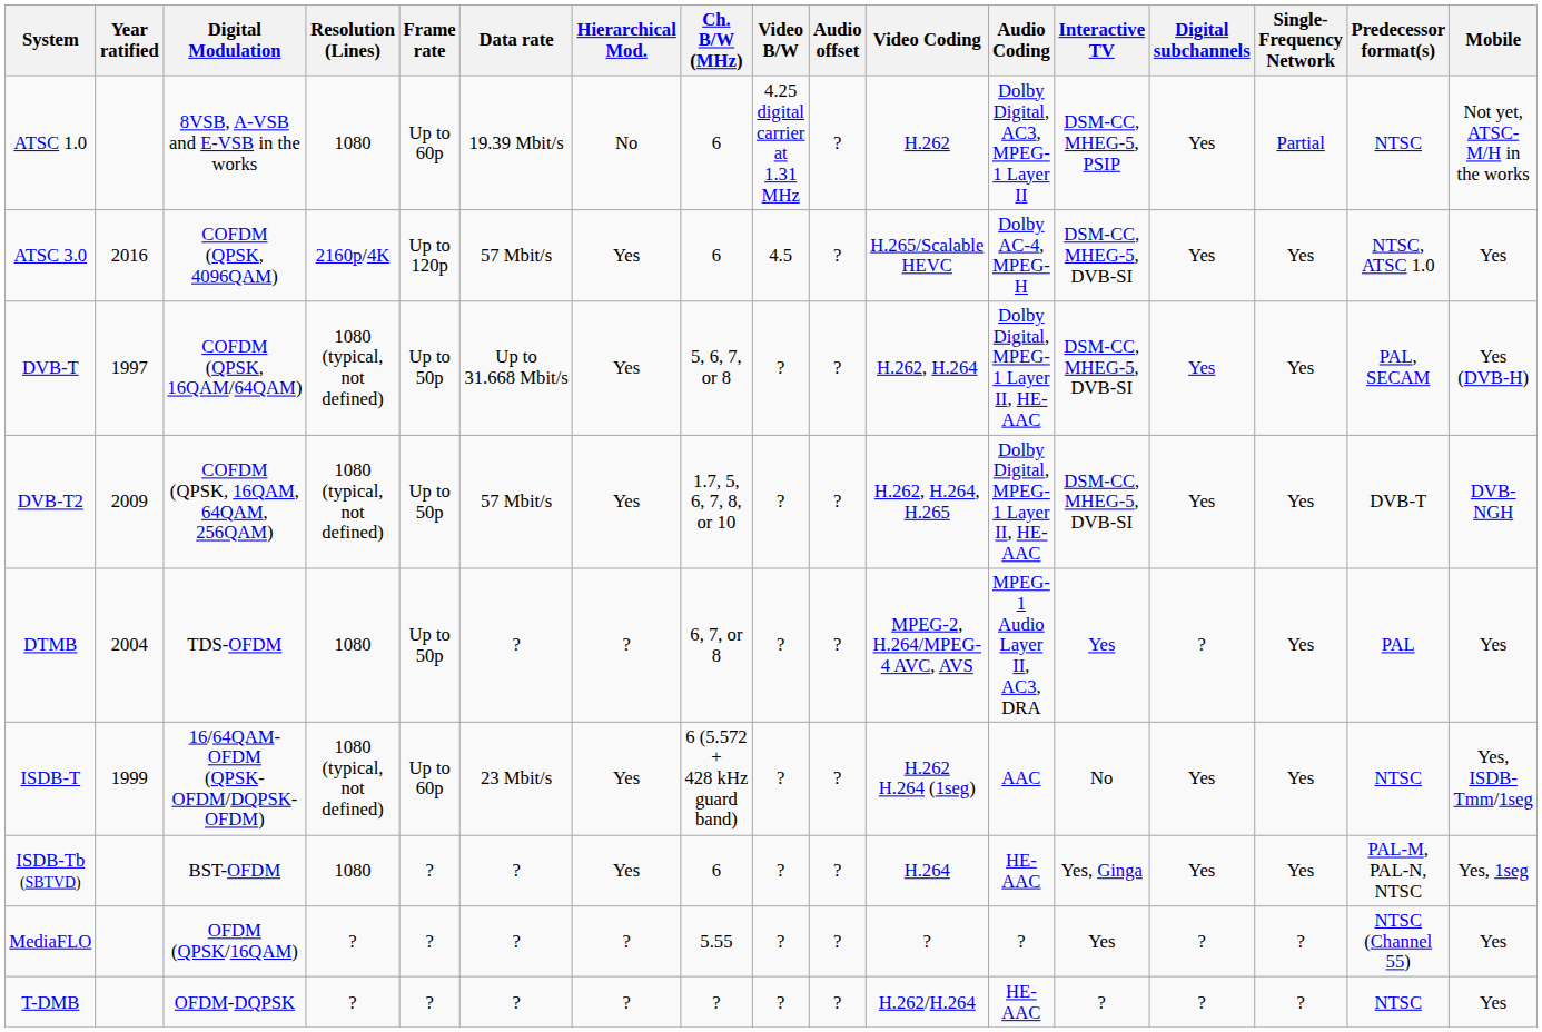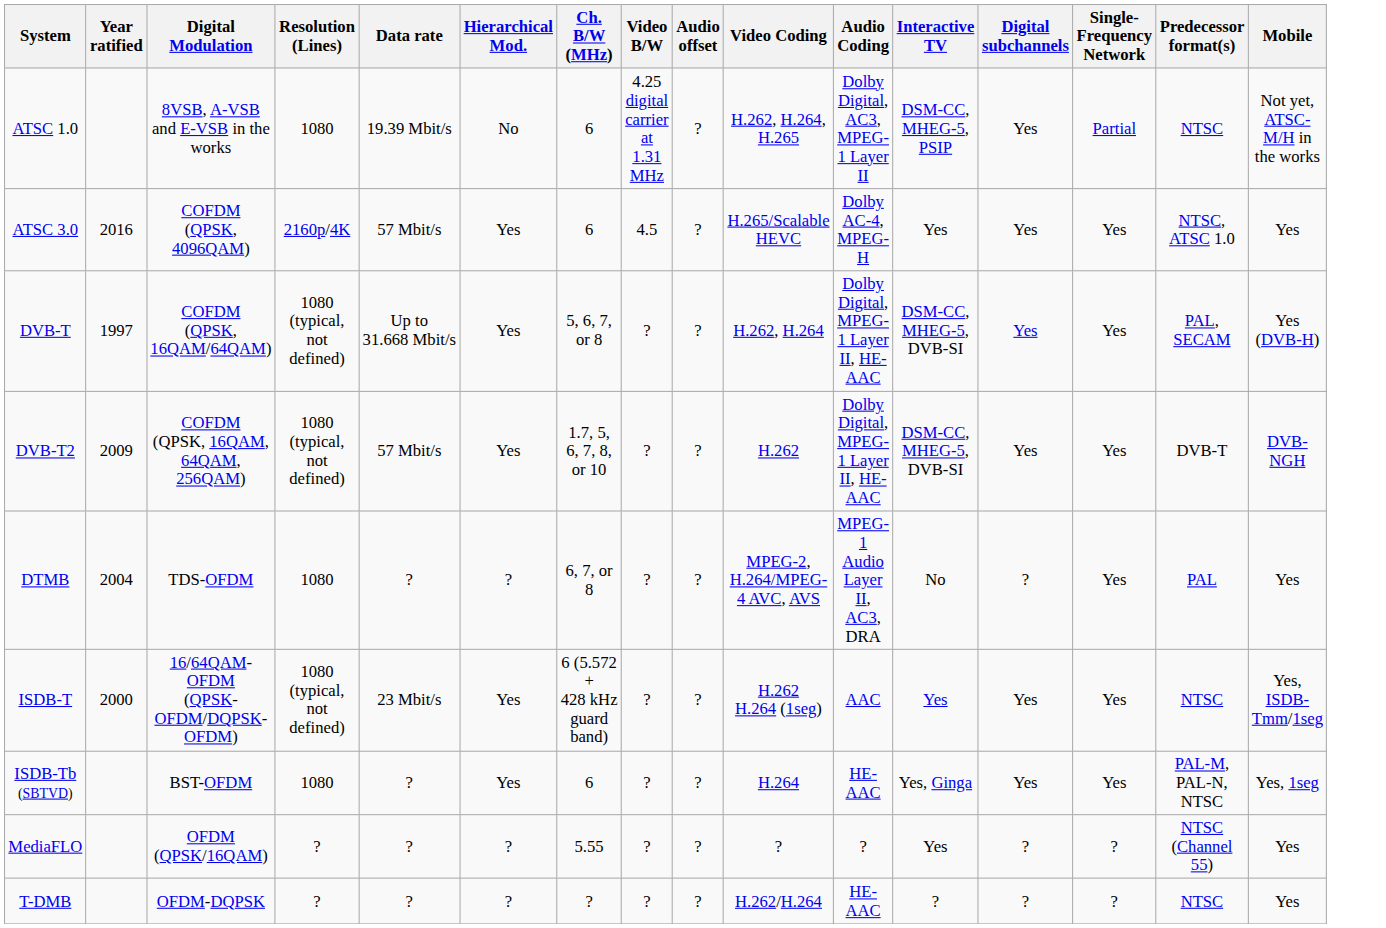- column: Frame rate | Up to 60p | Up to 120p | Up to 50p | Up to 50p | Up to 50p | Up to 60p | ? | ? | ?
ATSC 1.0 | Video Coding: H.262 -> H.262, H.264, H.265
ATSC 3.0 | Interactive TV: DSM-CC, MHEG-5, DVB-SI -> Yes
DVB-T2 | Video Coding: H.262, H.264, H.265 -> H.262
DTMB | Interactive TV: Yes -> No
ISDB-T | Year ratified: 1999 -> 2000
ISDB-T | Interactive TV: No -> Yes
